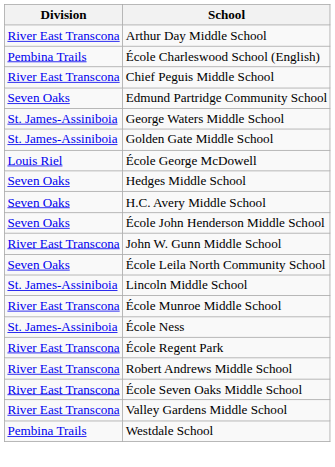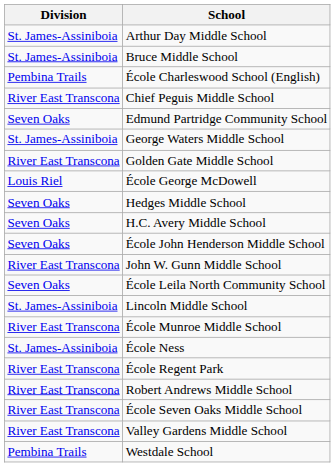Arthur Day Middle School | Division: River East Transcona -> St. James-Assiniboia
+ row: St. James-Assiniboia | Bruce Middle School
Golden Gate Middle School | Division: St. James-Assiniboia -> River East Transcona
